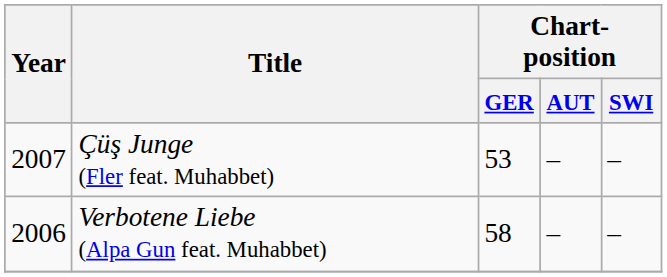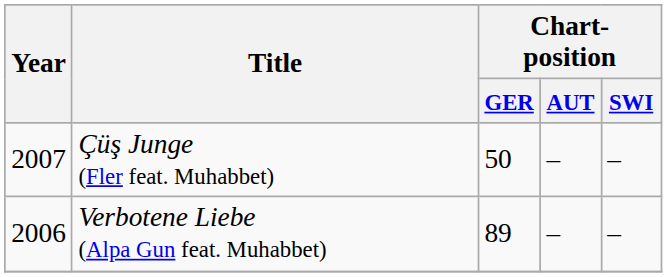Çüş Junge (Fler feat. Muhabbet) | Chart-position / GER: 53 -> 50
Verbotene Liebe (Alpa Gun feat. Muhabbet) | Chart-position / GER: 58 -> 89
